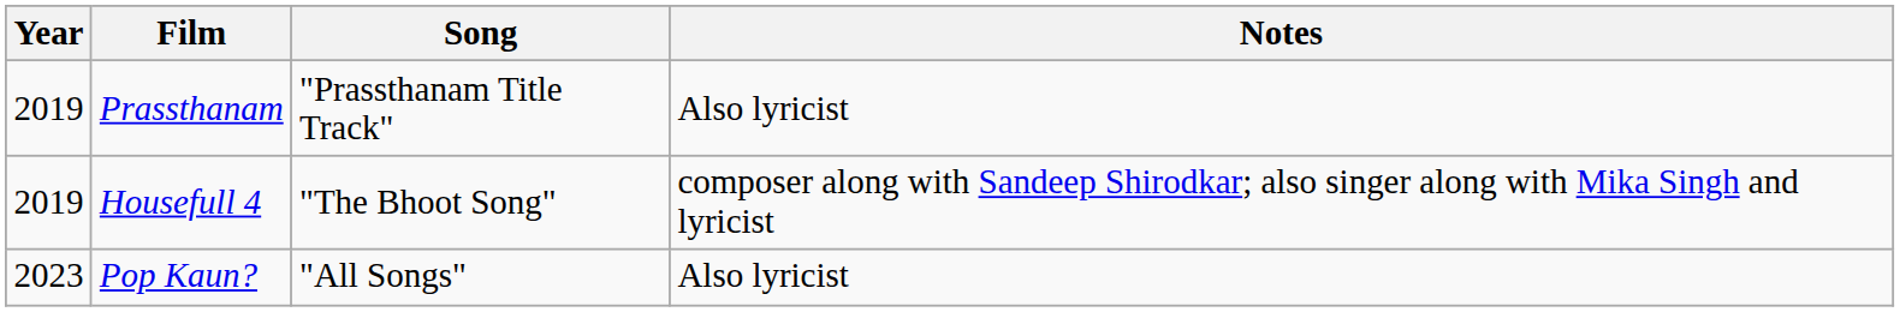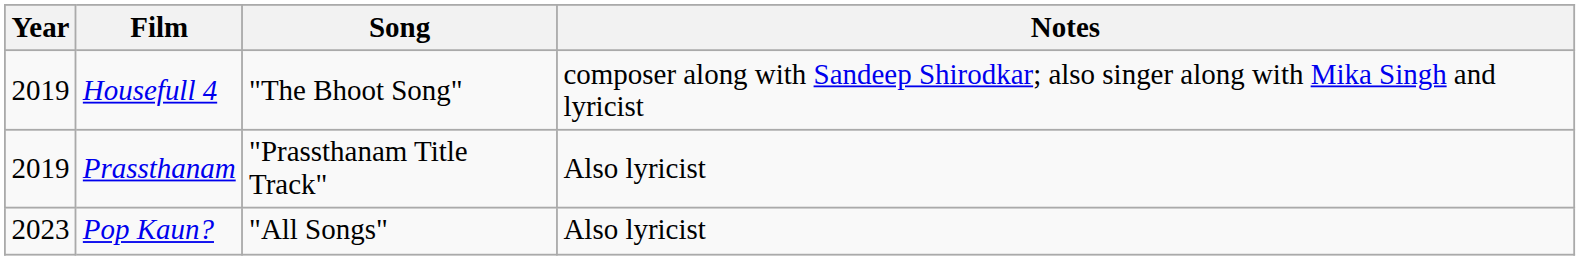rows swapped: Housefull 4 <-> Prassthanam
